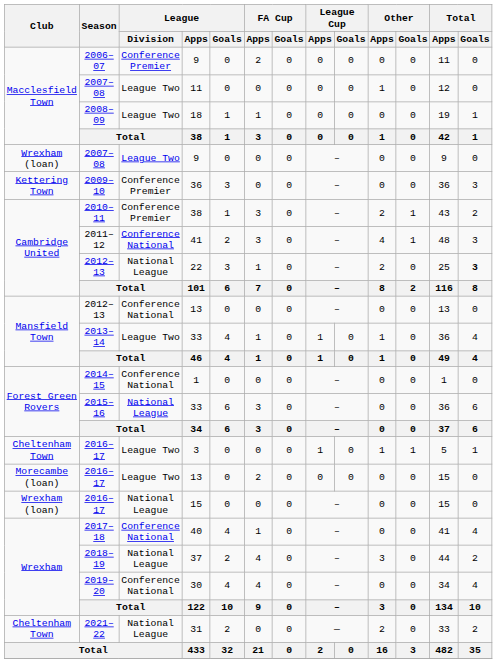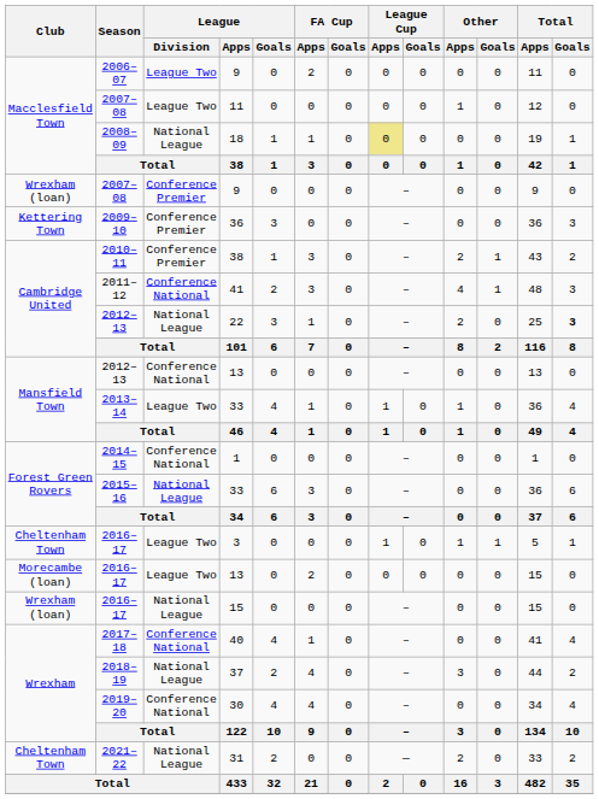2006–07 / 9 | League / Division: Conference Premier -> League Two
18 | League / Division: League Two -> National League
18 | League Cup / Apps: no background -> khaki background
2007–08 / 9 | League / Division: League Two -> Conference Premier
